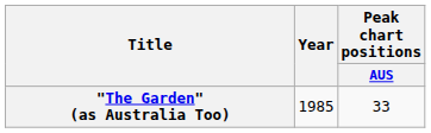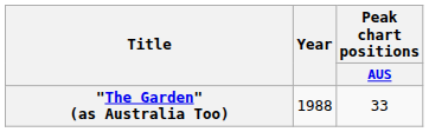"The Garden" (as Australia Too) | Year: 1985 -> 1988
